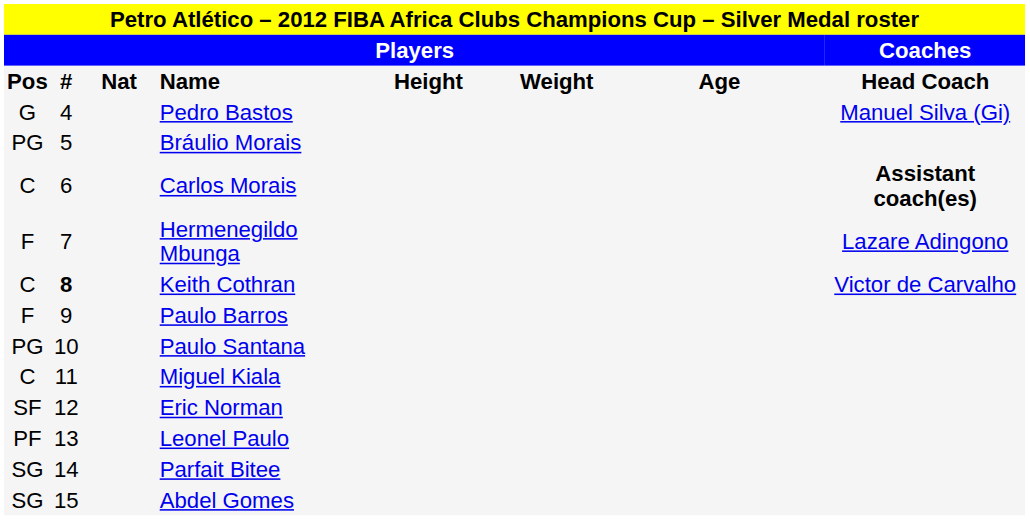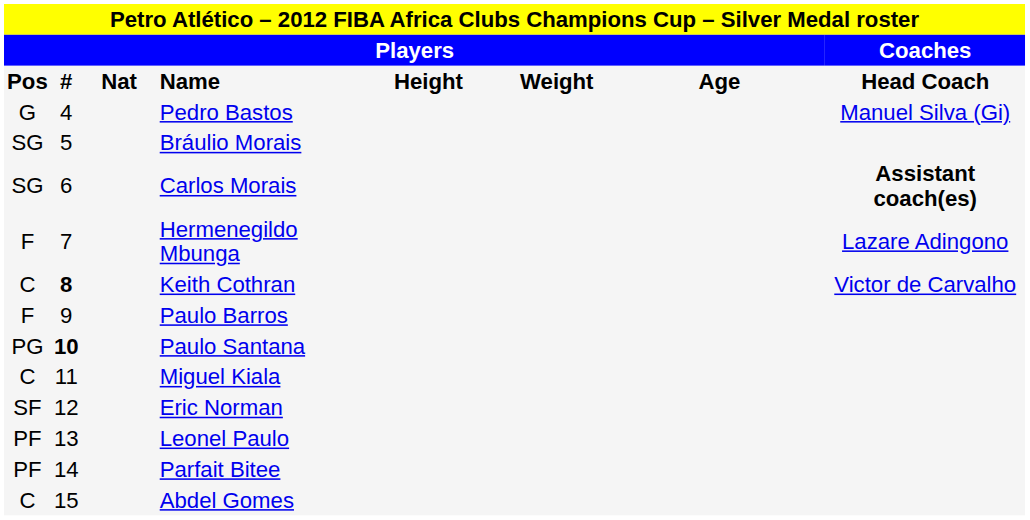Bráulio Morais | column 1: PG -> SG
Carlos Morais | column 1: C -> SG
Paulo Santana | column 2: normal -> bold
Parfait Bitee | column 1: SG -> PF
Abdel Gomes | column 1: SG -> C
